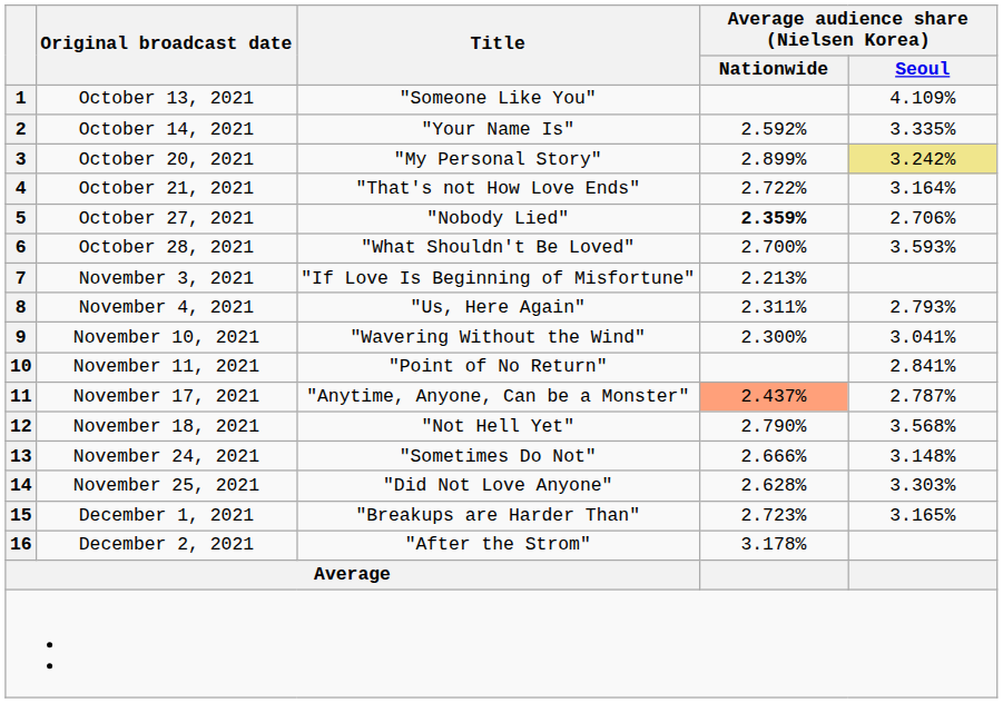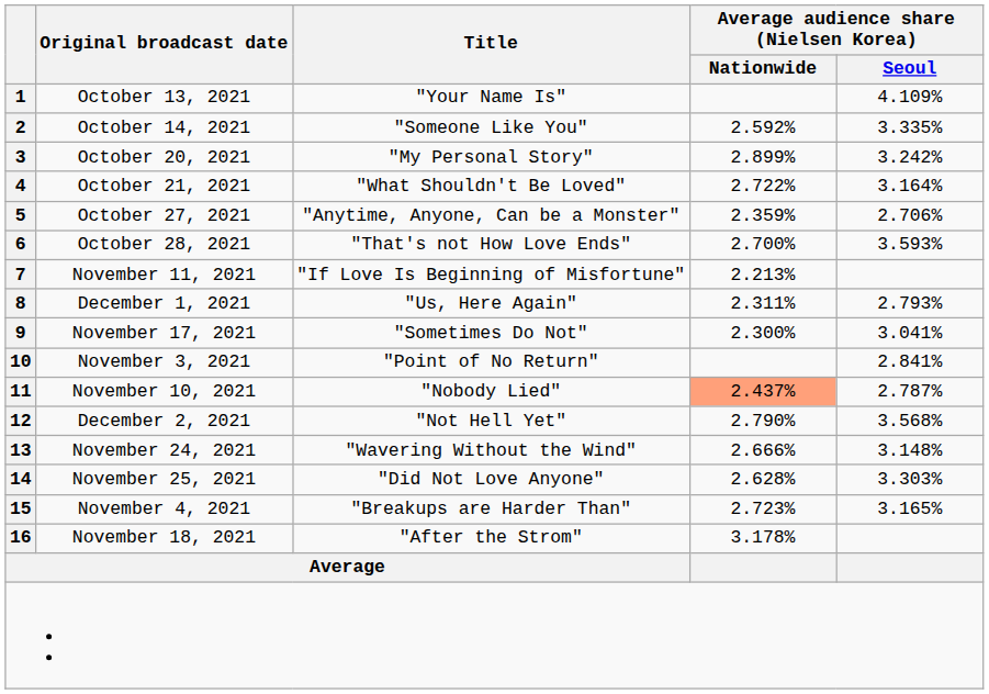1 | Title: "Someone Like You" -> "Your Name Is"
2 | Title: "Your Name Is" -> "Someone Like You"
3 | Average audience share (Nielsen Korea) / Seoul: khaki background -> no background
4 | Title: "That's not How Love Ends" -> "What Shouldn't Be Loved"
5 | Title: "Nobody Lied" -> "Anytime, Anyone, Can be a Monster"
5 | Average audience share (Nielsen Korea) / Nationwide: bold -> normal
6 | Title: "What Shouldn't Be Loved" -> "That's not How Love Ends"
7 | Original broadcast date: November 3, 2021 -> November 11, 2021
8 | Original broadcast date: November 4, 2021 -> December 1, 2021
9 | Original broadcast date: November 10, 2021 -> November 17, 2021
9 | Title: "Wavering Without the Wind" -> "Sometimes Do Not"
10 | Original broadcast date: November 11, 2021 -> November 3, 2021
11 | Original broadcast date: November 17, 2021 -> November 10, 2021
11 | Title: "Anytime, Anyone, Can be a Monster" -> "Nobody Lied"
12 | Original broadcast date: November 18, 2021 -> December 2, 2021
13 | Title: "Sometimes Do Not" -> "Wavering Without the Wind"
15 | Original broadcast date: December 1, 2021 -> November 4, 2021
16 | Original broadcast date: December 2, 2021 -> November 18, 2021
